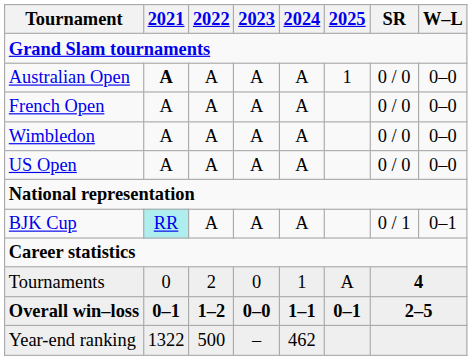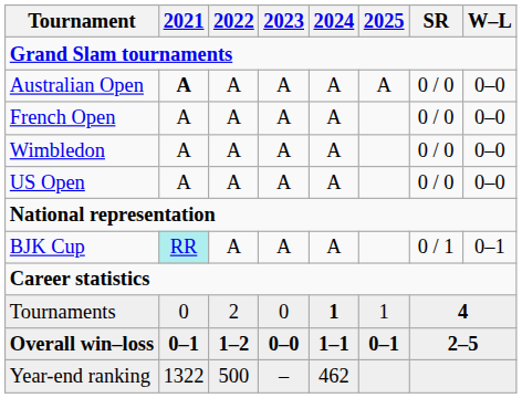Australian Open | 2025: 1 -> A
Tournaments | 2024: normal -> bold
Tournaments | 2025: A -> 1
